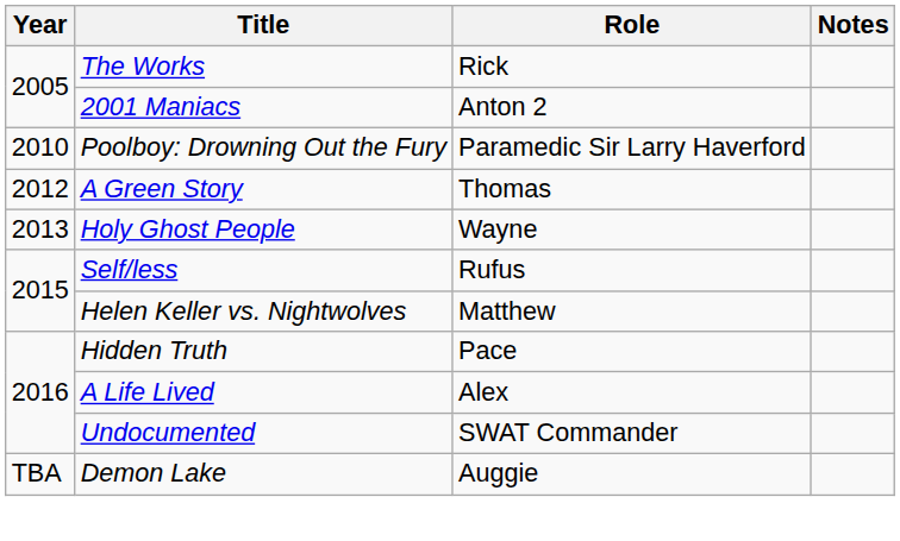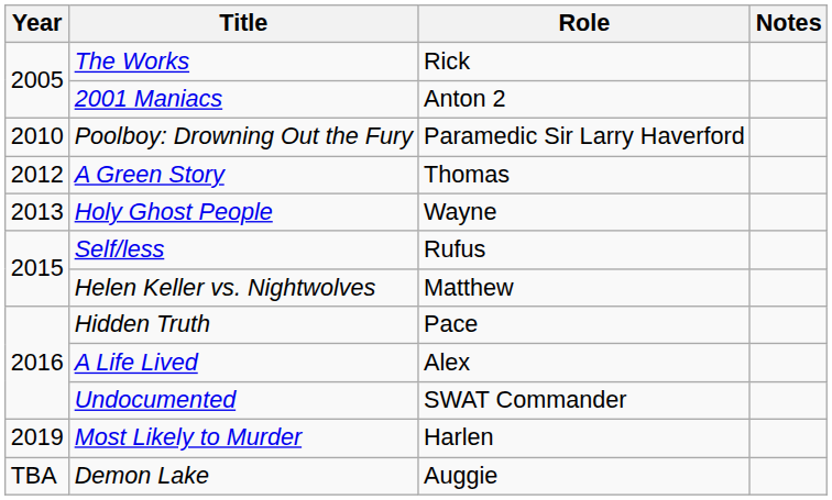+ row: 2019 | Most Likely to Murder | Harlen
